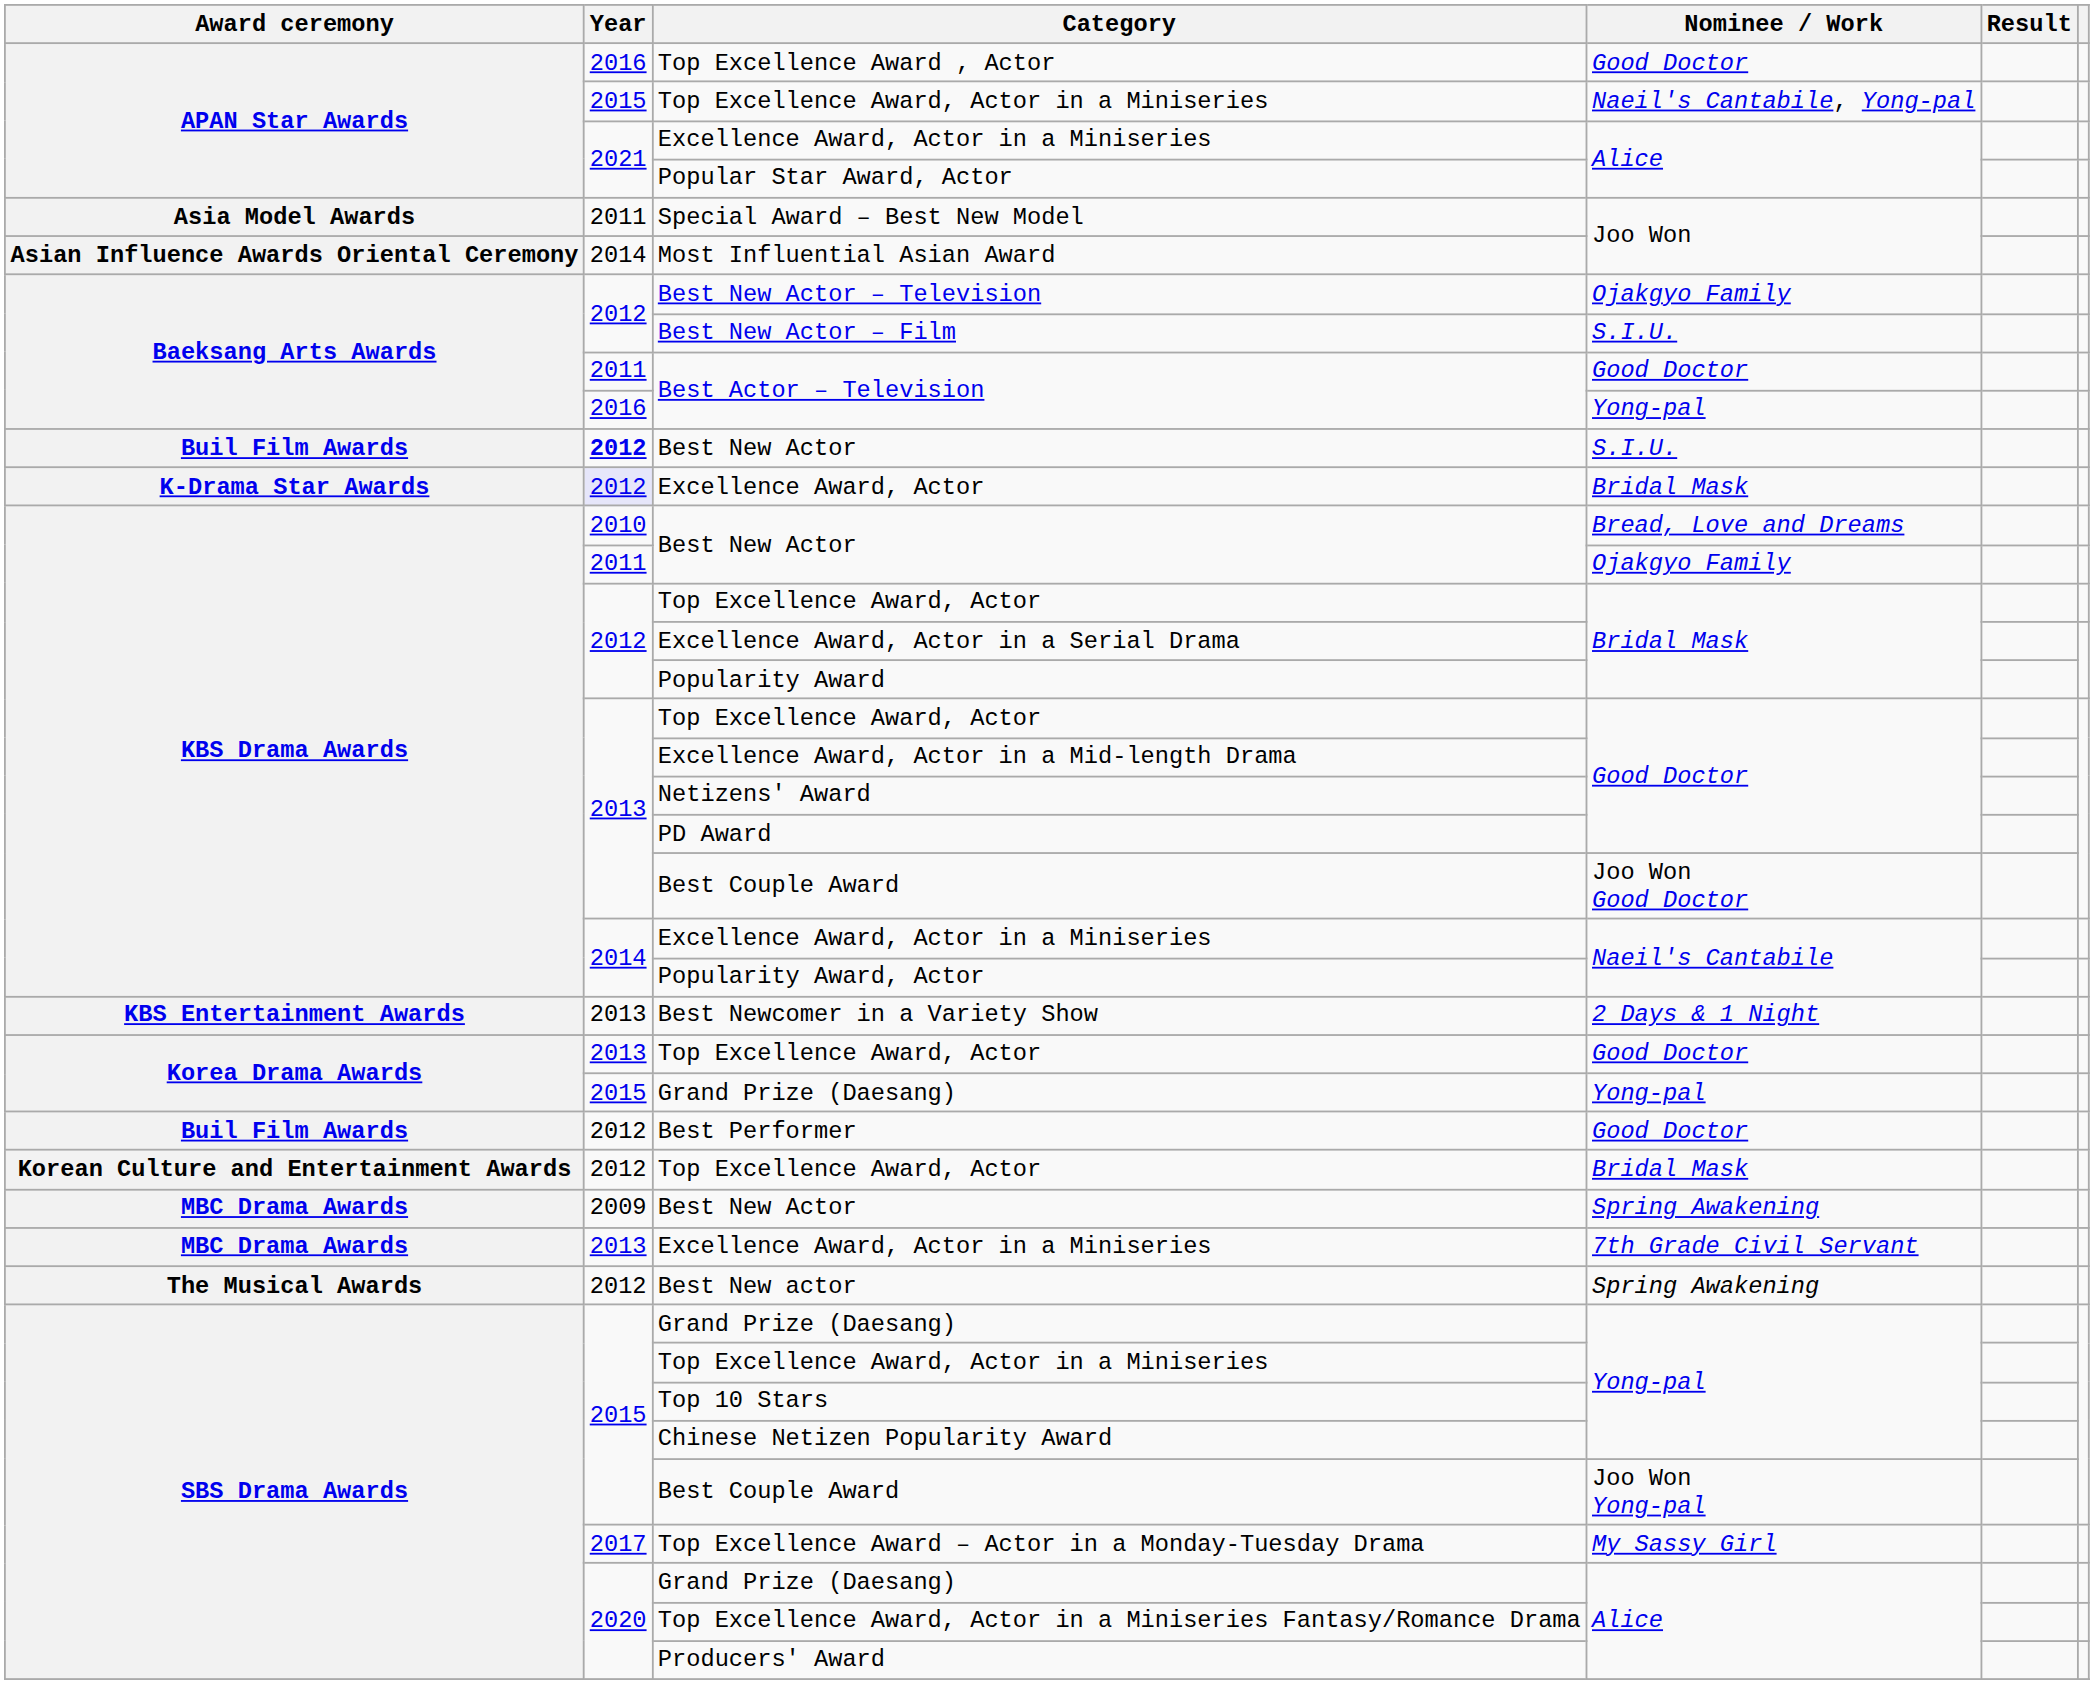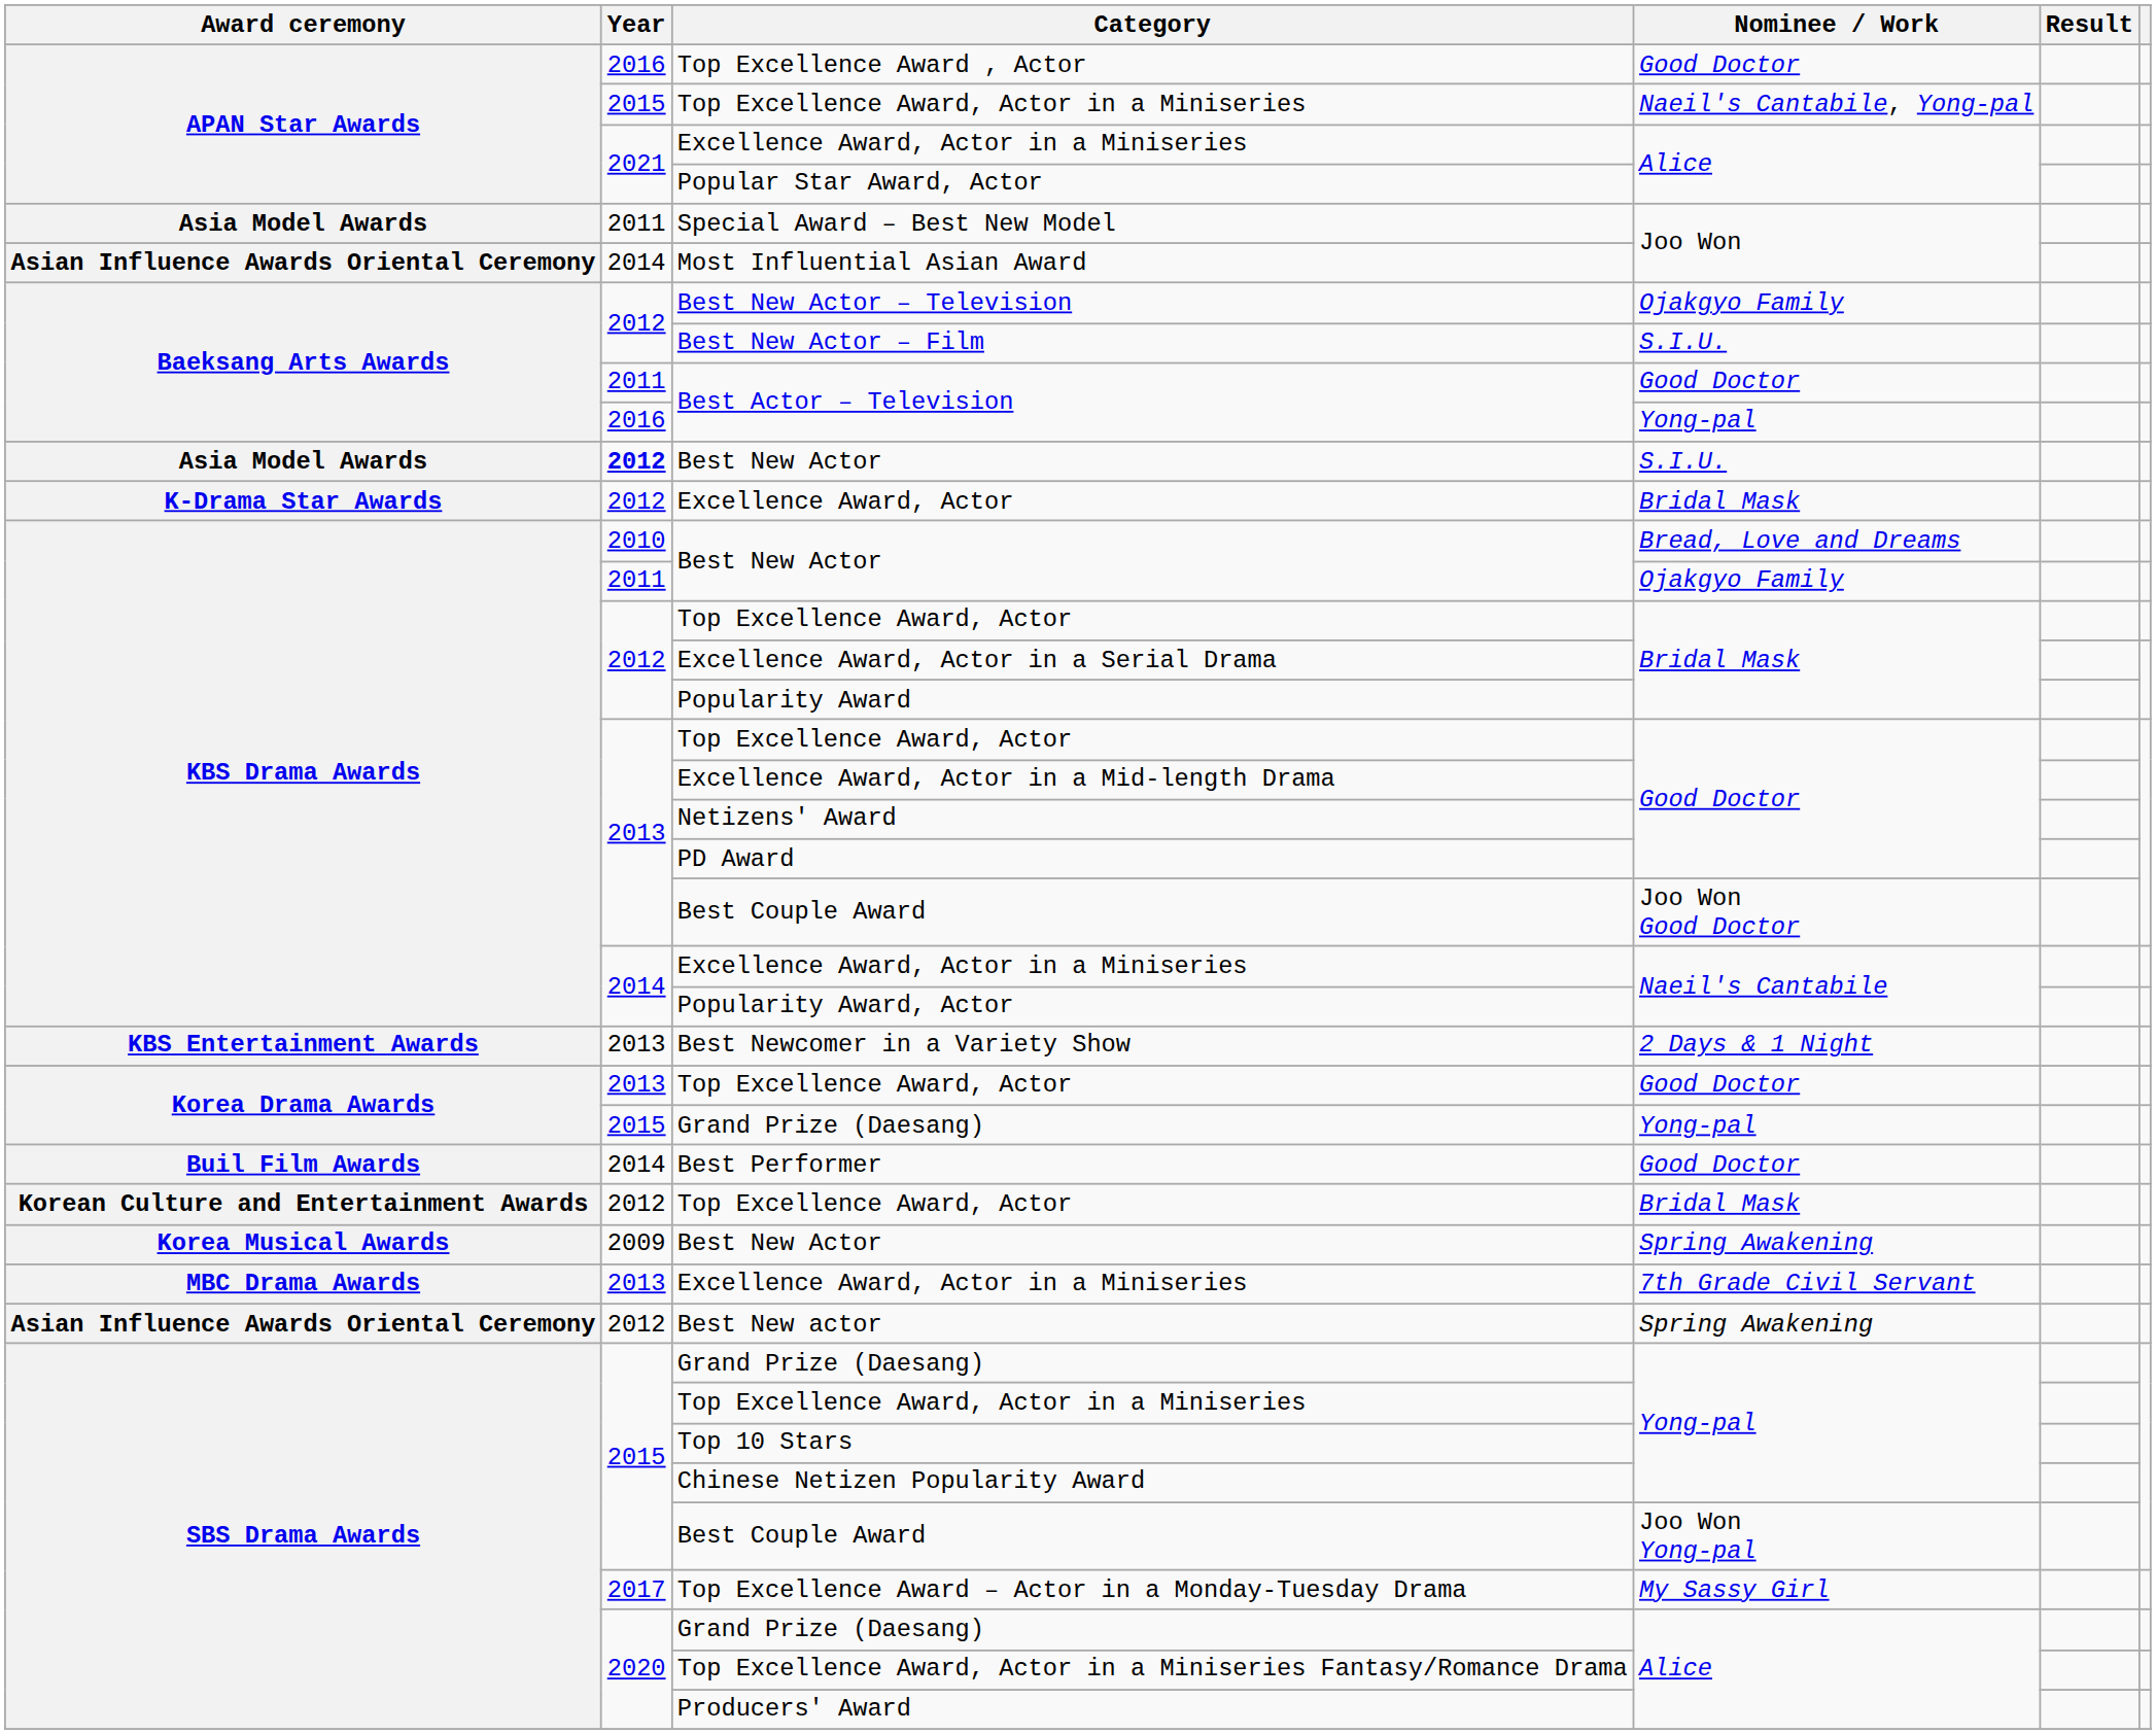Best New Actor / S.I.U. | Award ceremony: Buil Film Awards -> Asia Model Awards
Excellence Award, Actor | Year: lavender background -> no background
Best Performer | Year: 2012 -> 2014
Best New Actor / Spring Awakening | Award ceremony: MBC Drama Awards -> Korea Musical Awards
Best New actor | Award ceremony: The Musical Awards -> Asian Influence Awards Oriental Ceremony
